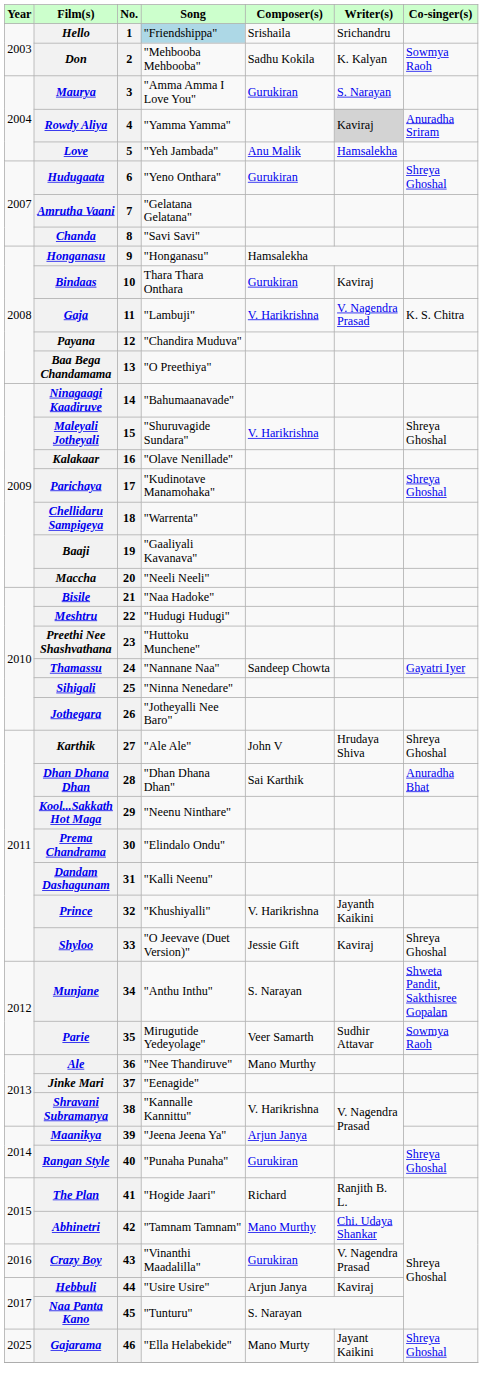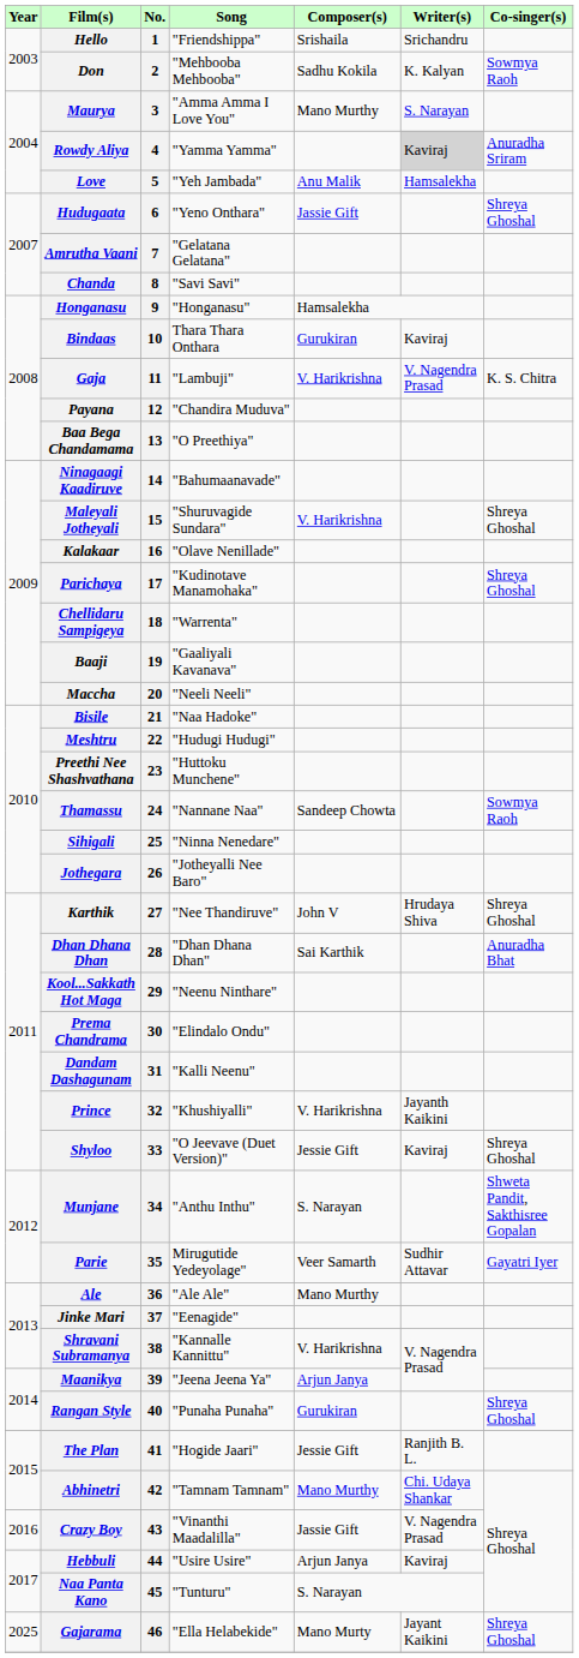Hello | Song: lightblue background -> no background
Maurya | Composer(s): Gurukiran -> Mano Murthy
Hudugaata | Composer(s): Gurukiran -> Jassie Gift
Thamassu | Co-singer(s): Gayatri Iyer -> Sowmya Raoh
Karthik | Song: "Ale Ale" -> "Nee Thandiruve"
Parie | Co-singer(s): Sowmya Raoh -> Gayatri Iyer
Ale | Song: "Nee Thandiruve" -> "Ale Ale"
The Plan | Composer(s): Richard -> Jessie Gift
Crazy Boy | Composer(s): Gurukiran -> Jassie Gift
